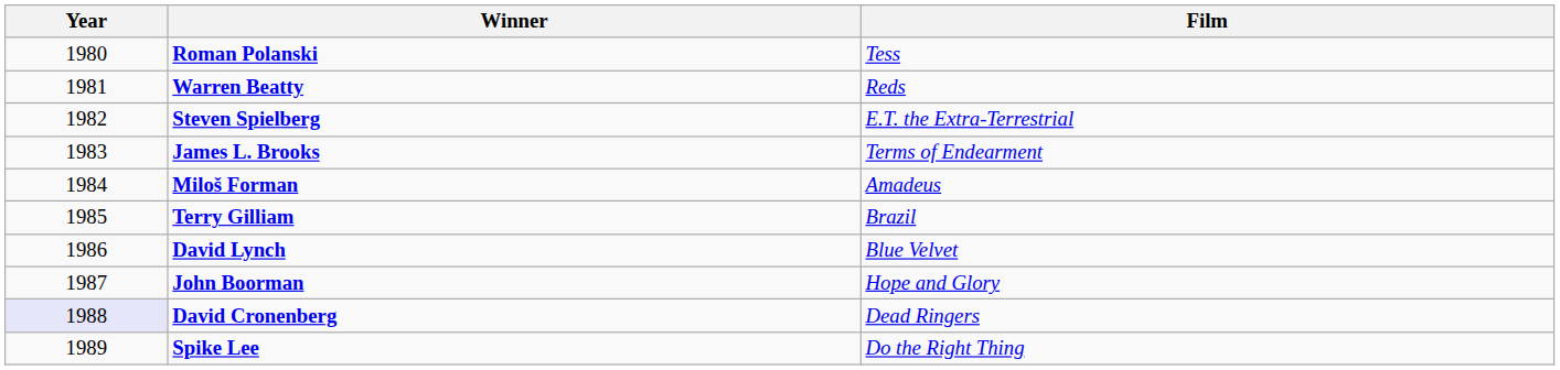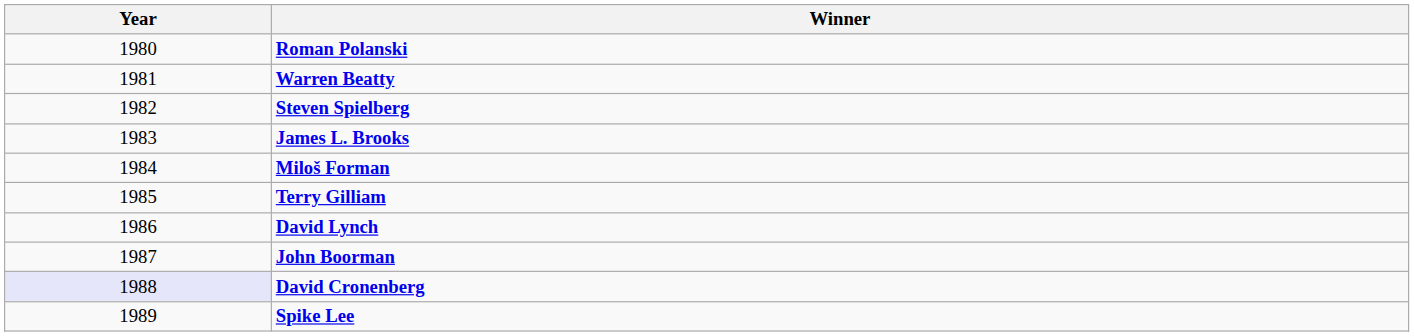- column: Film | Tess | Reds | E.T. the Extra-Terrestrial | Terms of Endearment | Amadeus | Brazil | Blue Velvet | Hope and Glory | Dead Ringers | Do the Right Thing
